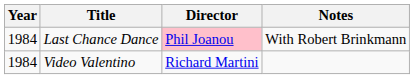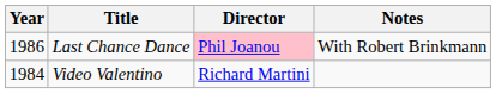Last Chance Dance | Year: 1984 -> 1986
